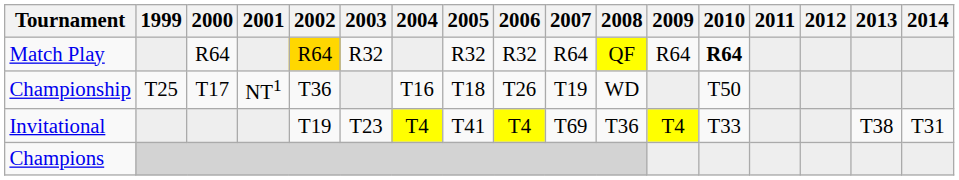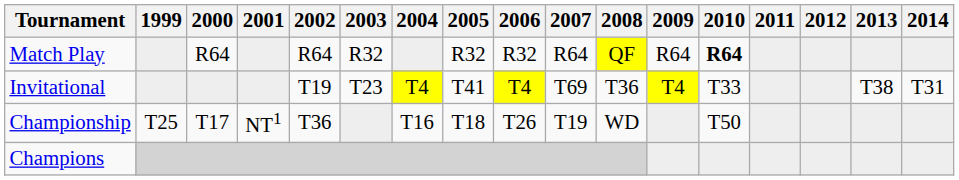Match Play | 2002: gold background -> no background
rows swapped: Championship <-> Invitational
